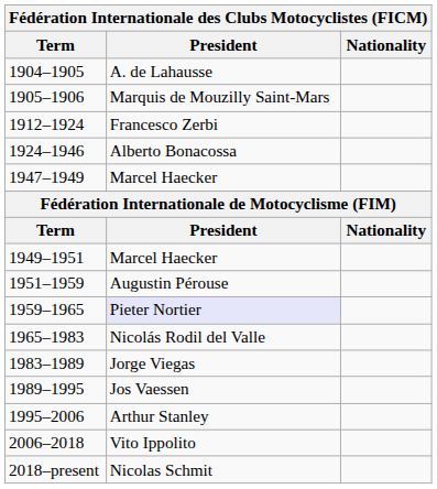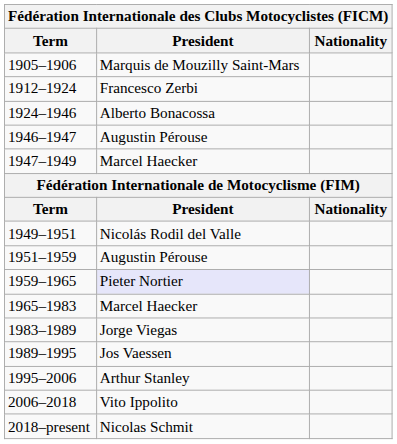- row: 1904–1905 | A. de Lahausse
+ row: 1946–1947 | Augustin Pérouse
1949–1951 | President: Marcel Haecker -> Nicolás Rodil del Valle
1965–1983 | President: Nicolás Rodil del Valle -> Marcel Haecker
